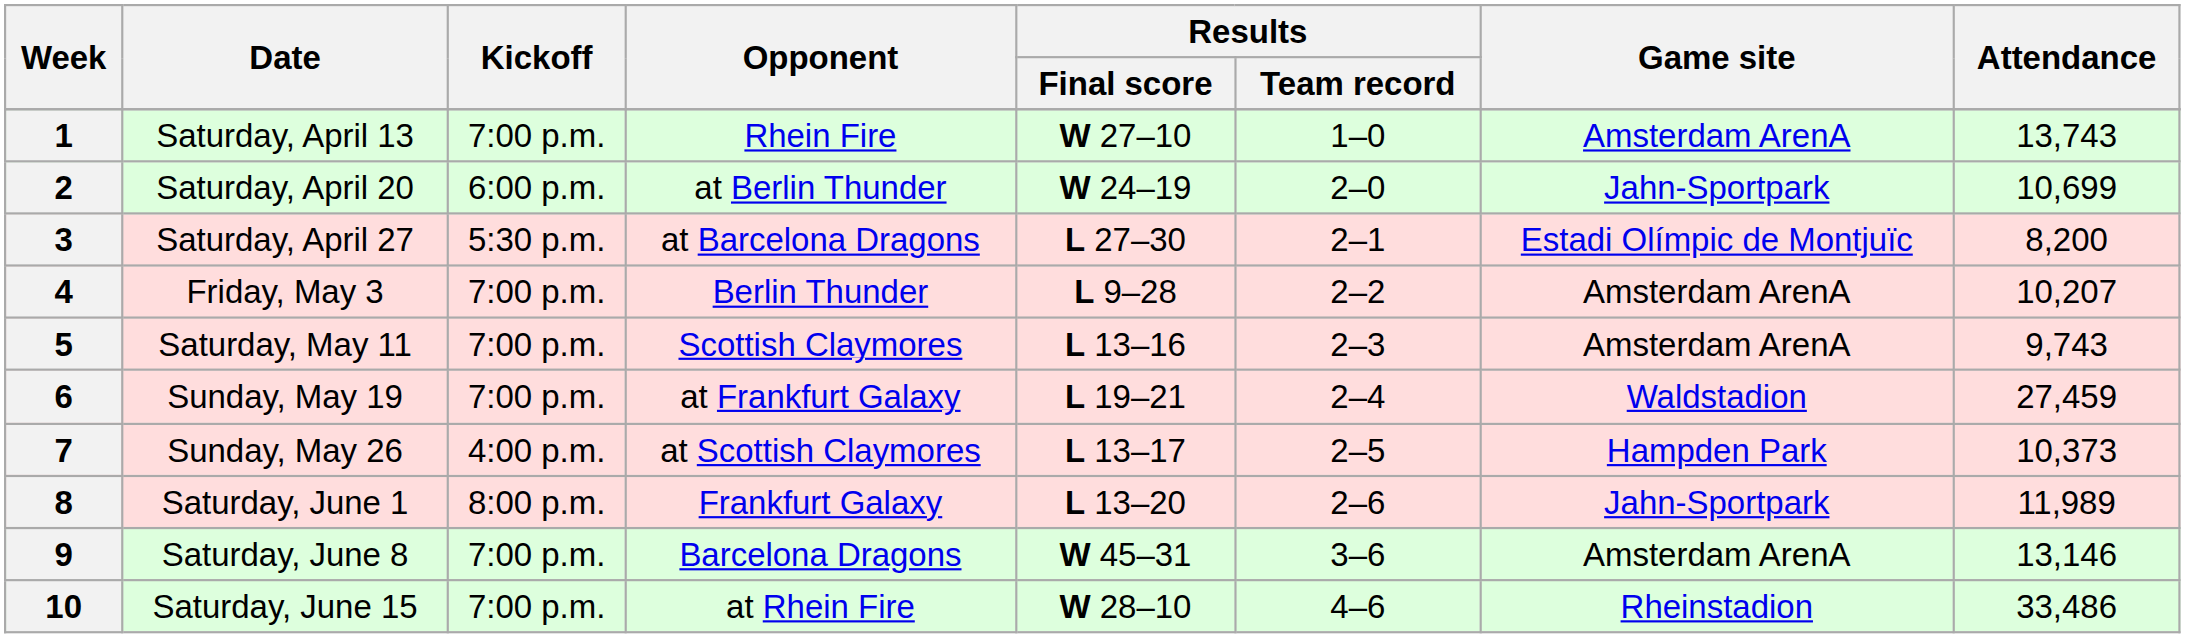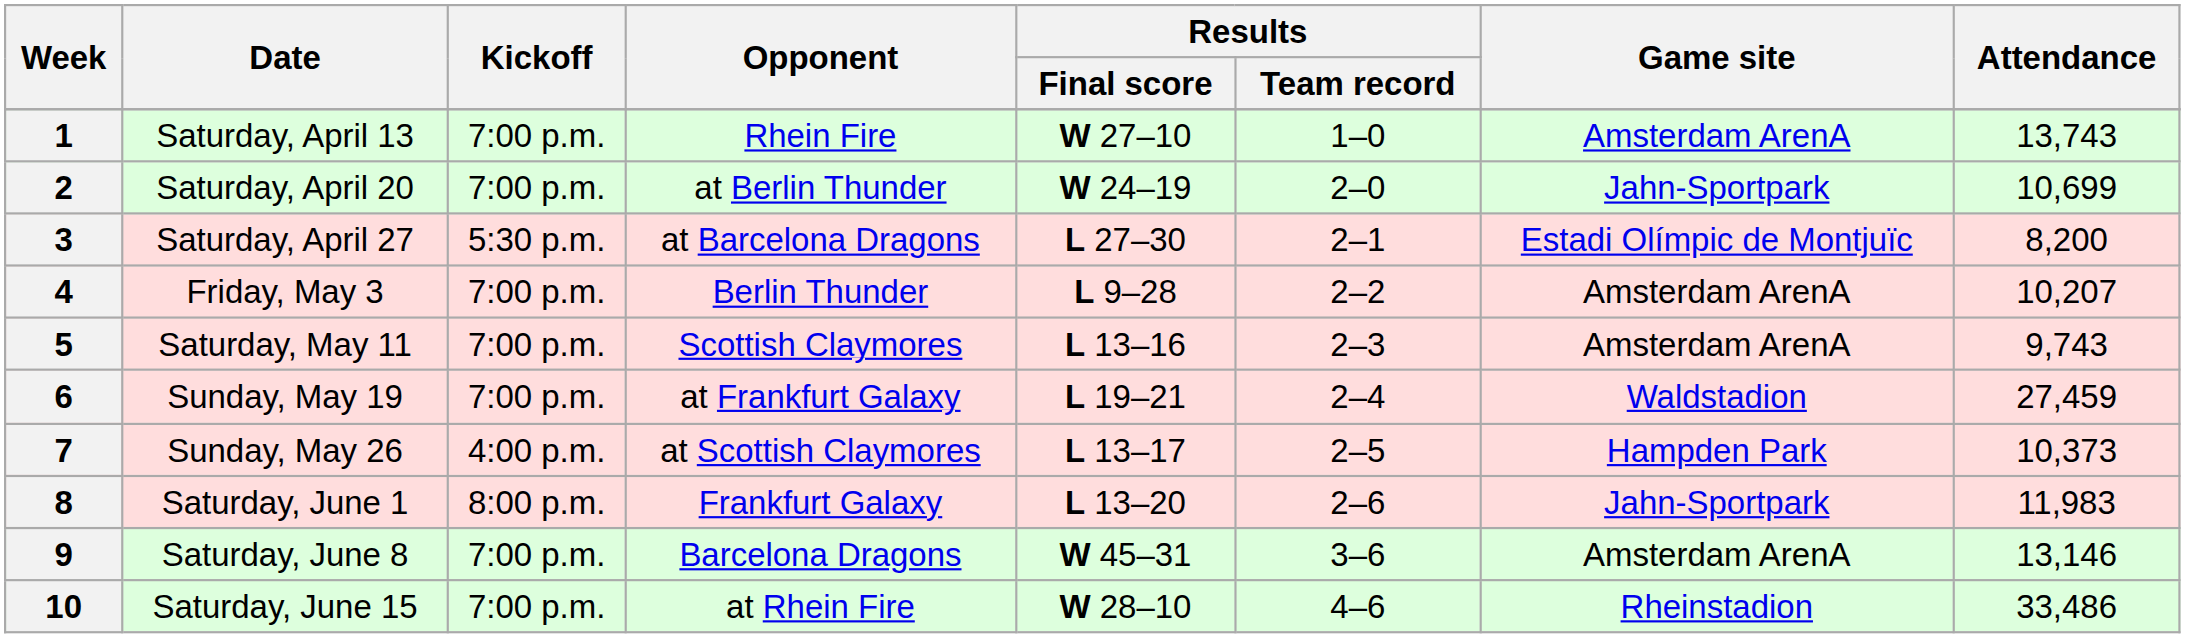2 | Kickoff: 6:00 p.m. -> 7:00 p.m.
8 | Attendance: 11,989 -> 11,983
